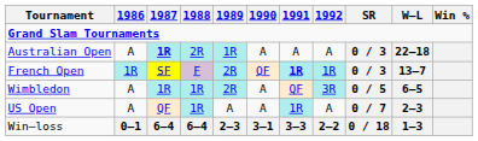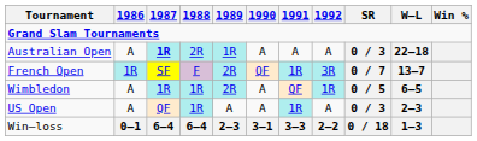French Open | 1991: bold -> normal
French Open | 1992: 1R -> 3R
French Open | SR: 0 / 3 -> 0 / 7
Wimbledon | 1992: 3R -> 1R
US Open | SR: 0 / 7 -> 0 / 3
